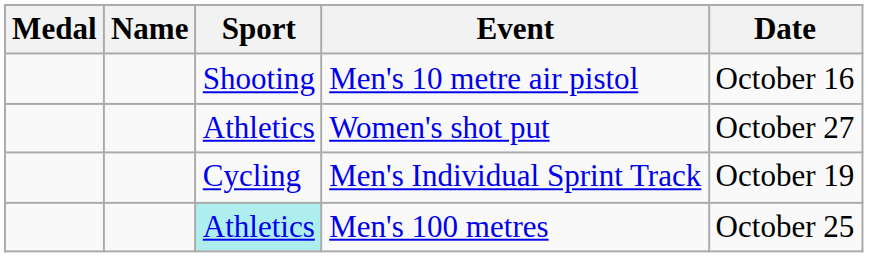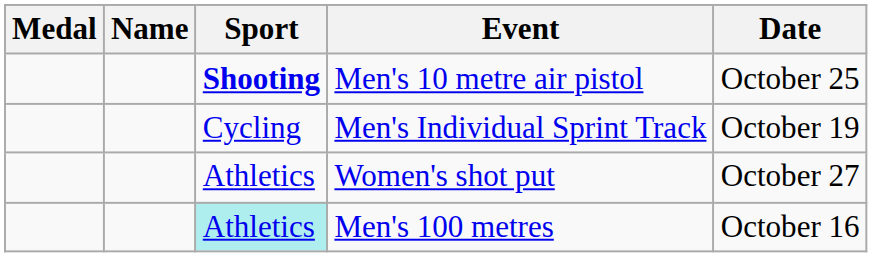Men's 10 metre air pistol | Sport: normal -> bold
Men's 10 metre air pistol | Date: October 16 -> October 25
rows swapped: Women's shot put <-> Men's Individual Sprint Track
Men's 100 metres | Date: October 25 -> October 16
